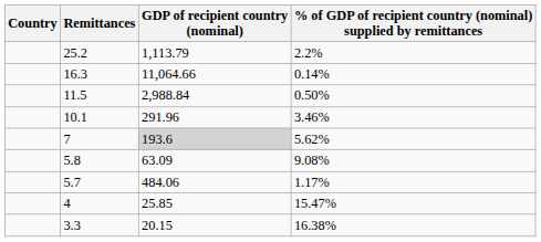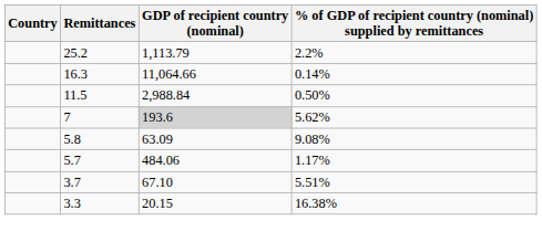- row: 10.1 | 291.96 | 3.46%
- row: 4 | 25.85 | 15.47%
+ row: 3.7 | 67.10 | 5.51%
